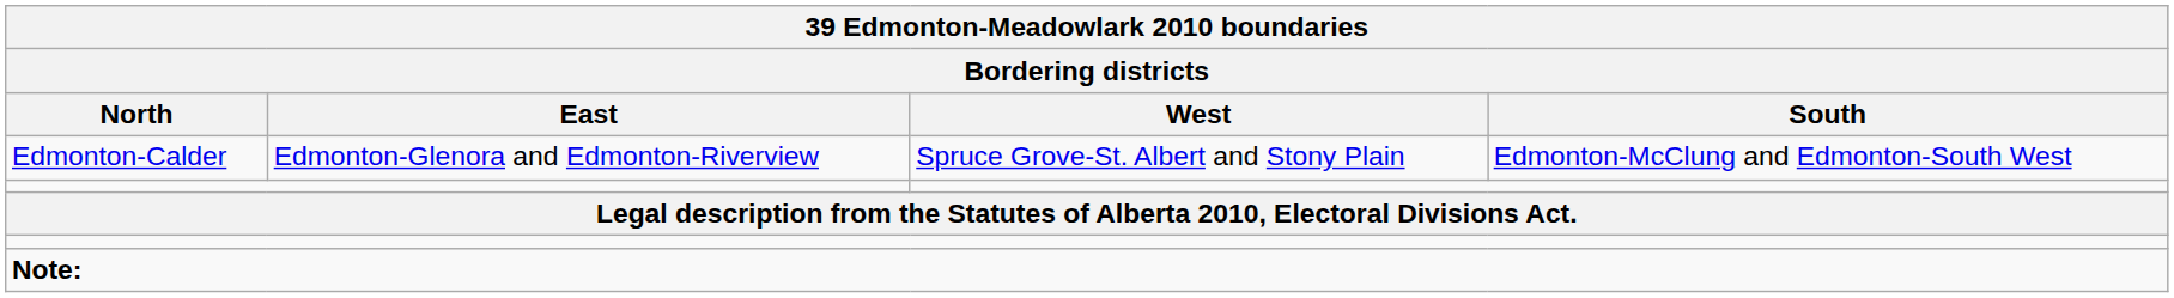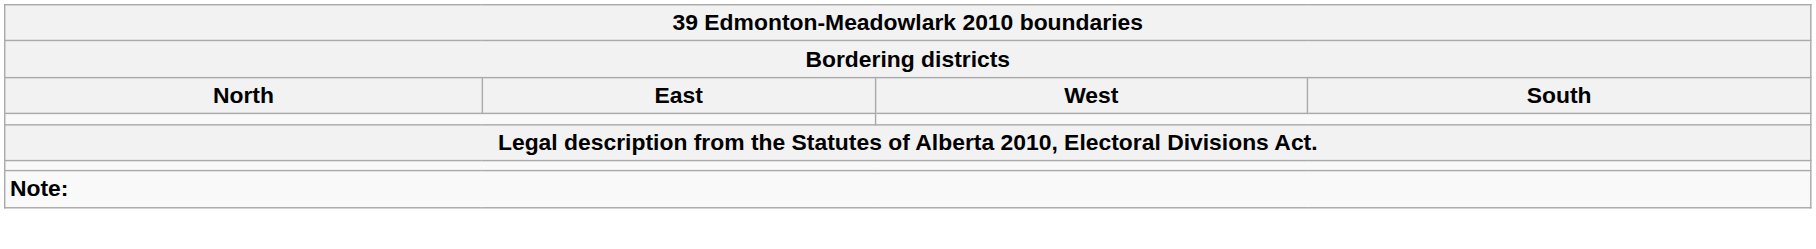- row: Edmonton-Calder | Edmonton-Glenora and Edmonton-Riverview | Spruce Grove-St. Albert and Stony Plain | Edmonton-McClung and Edmonton-South West
